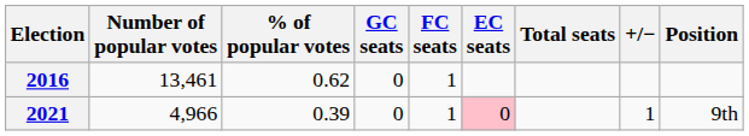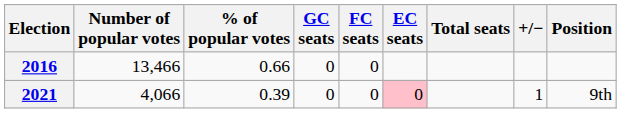2016 | Number of popular votes: 13,461 -> 13,466
2016 | % of popular votes: 0.62 -> 0.66
2016 | FC seats: 1 -> 0
2021 | Number of popular votes: 4,966 -> 4,066
2021 | FC seats: 1 -> 0
